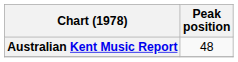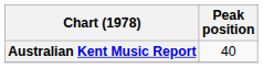Australian Kent Music Report | Peak position: 48 -> 40
